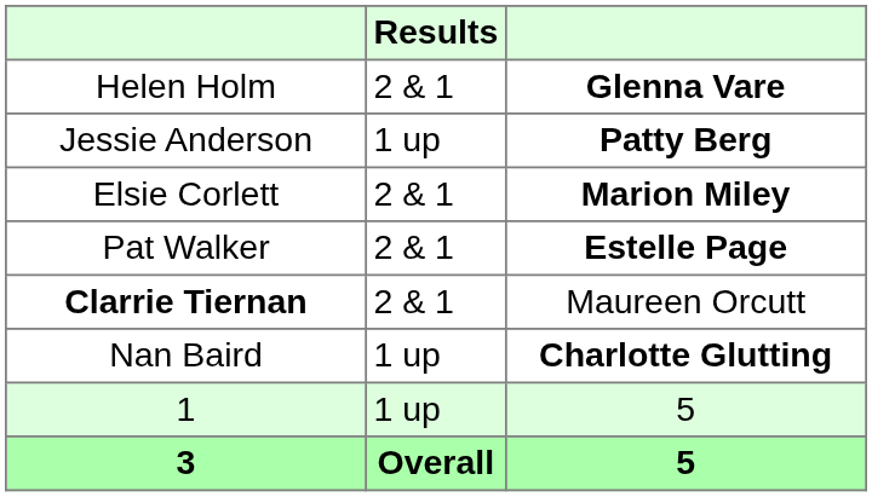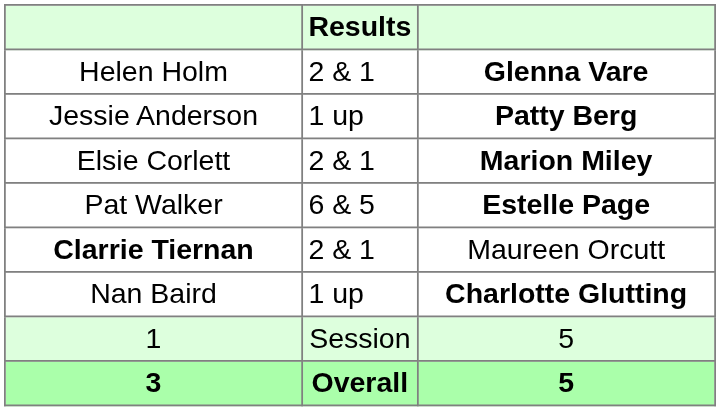Pat Walker | Results: 2 & 1 -> 6 & 5
1 | Results: 1 up -> Session
